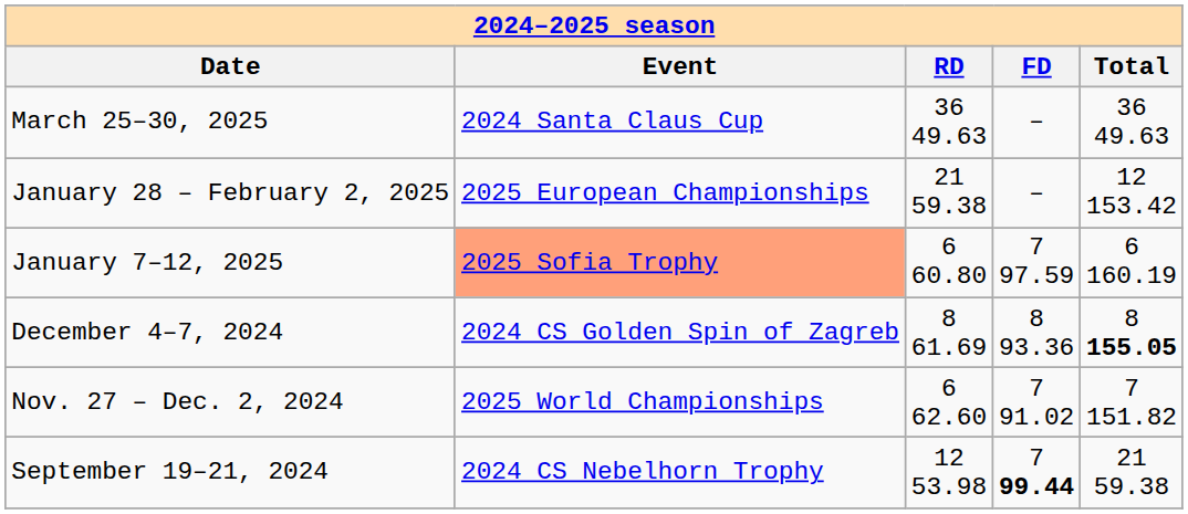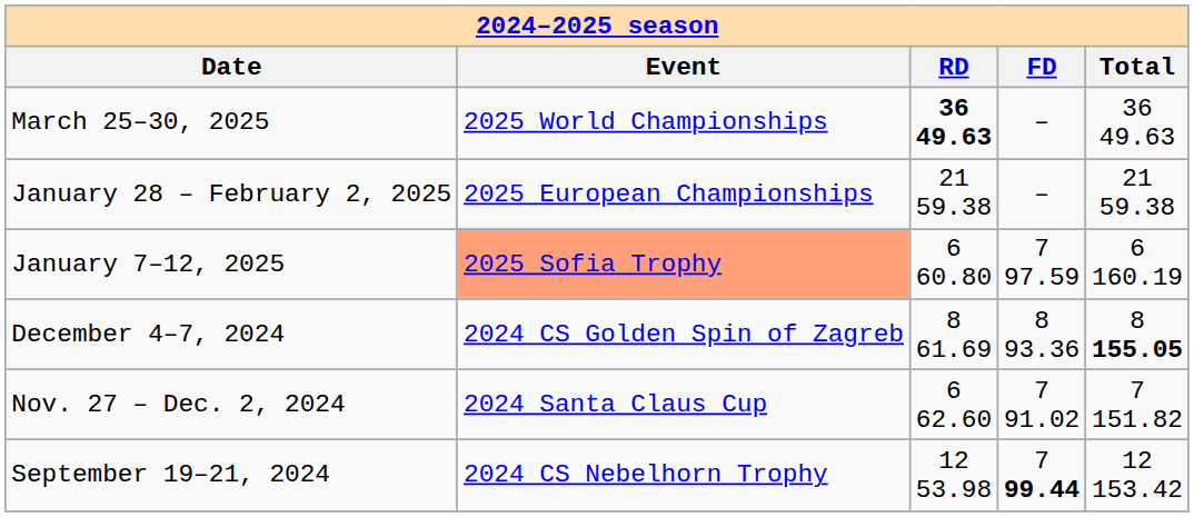March 25–30, 2025 | Event: 2024 Santa Claus Cup -> 2025 World Championships
March 25–30, 2025 | RD: normal -> bold
January 28 – February 2, 2025 | Total: 12 153.42 -> 21 59.38
Nov. 27 – Dec. 2, 2024 | Event: 2025 World Championships -> 2024 Santa Claus Cup
September 19–21, 2024 | Total: 21 59.38 -> 12 153.42
